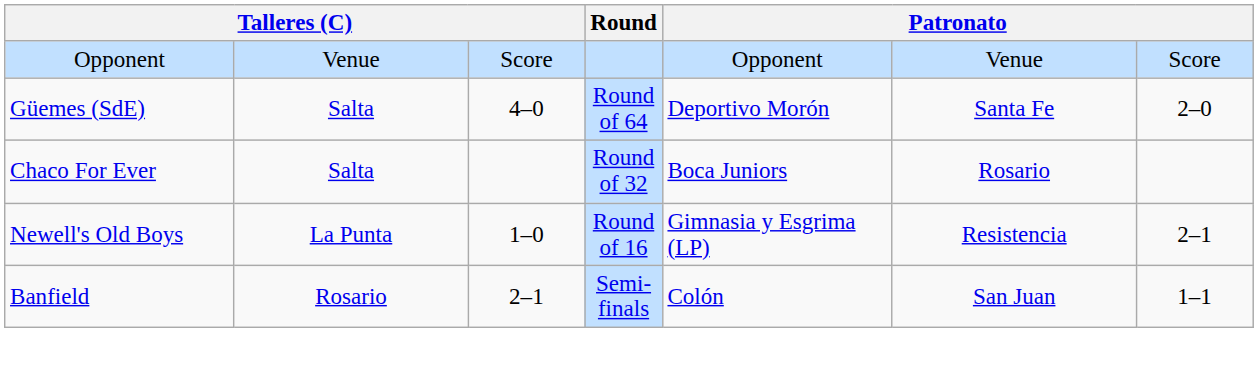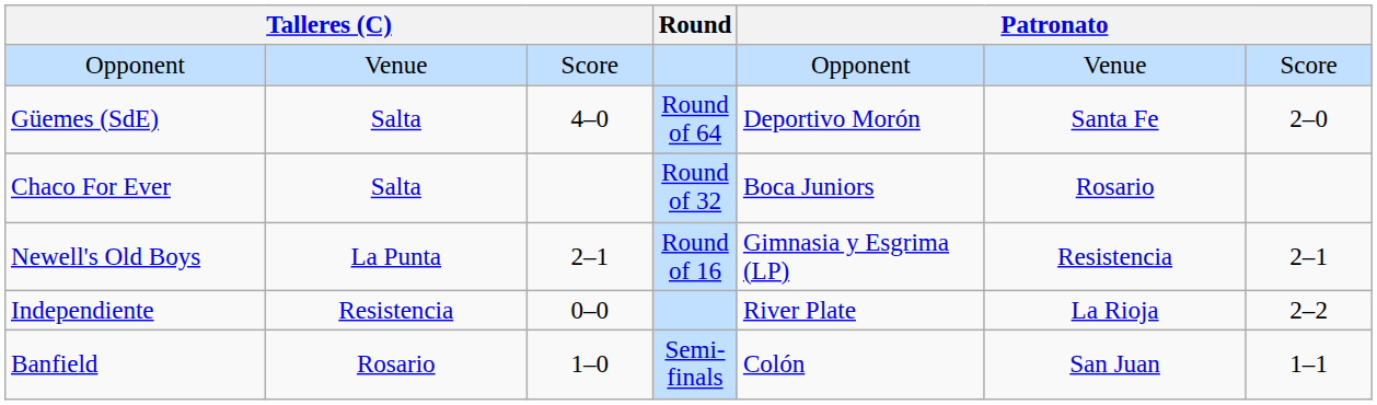Newell's Old Boys | column 3: 1–0 -> 2–1
+ row: Independiente | Resistencia | 0–0 | River Plate | La Rioja | 2–2
Banfield | column 3: 2–1 -> 1–0
